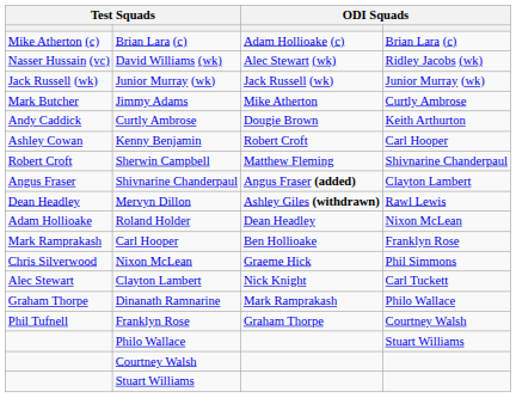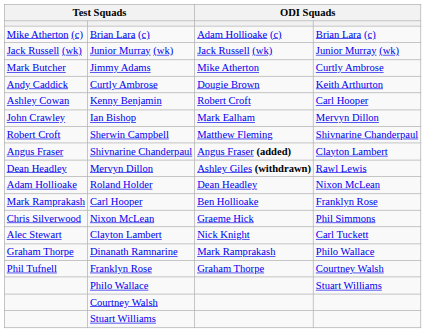- row: Nasser Hussain (vc) | David Williams (wk) | Alec Stewart (wk) | Ridley Jacobs (wk)
+ row: John Crawley | Ian Bishop | Mark Ealham | Mervyn Dillon
